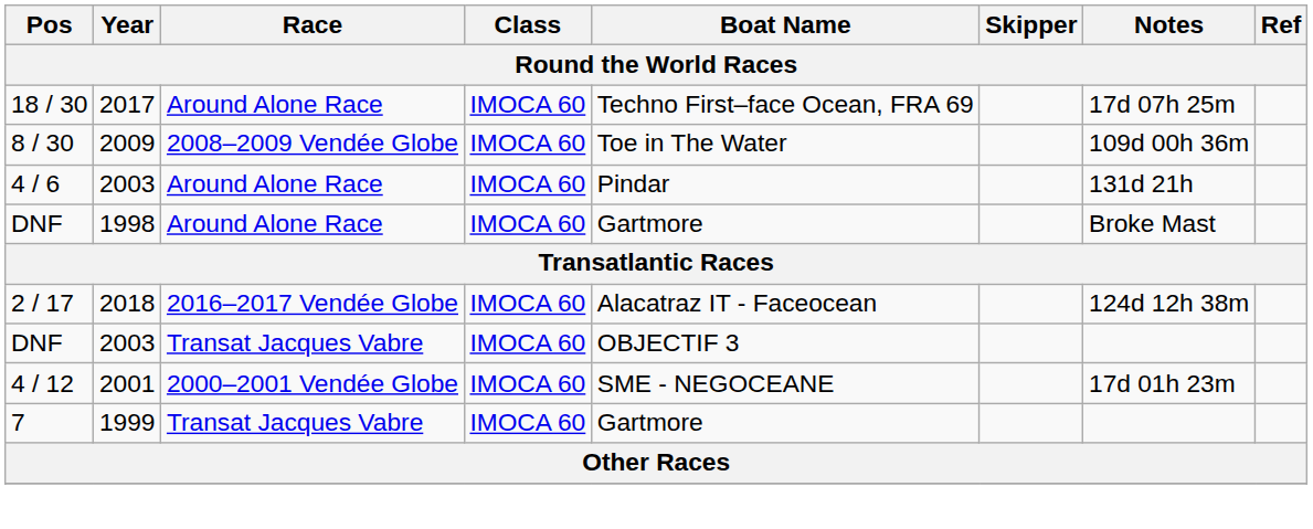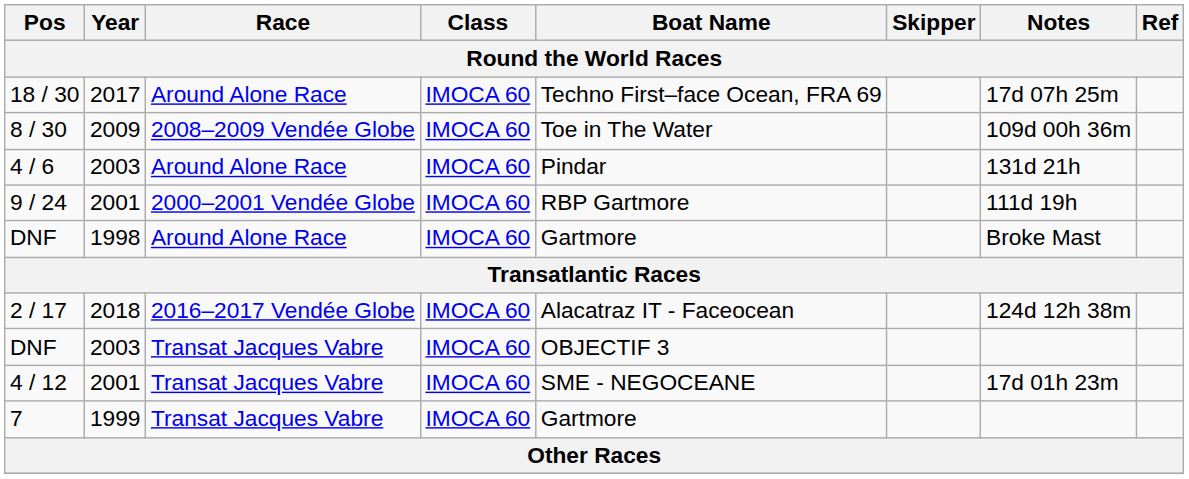+ row: 9 / 24 | 2001 | 2000–2001 Vendée Globe | IMOCA 60 | RBP Gartmore | 111d 19h
4 / 12 | Race: 2000–2001 Vendée Globe -> Transat Jacques Vabre
